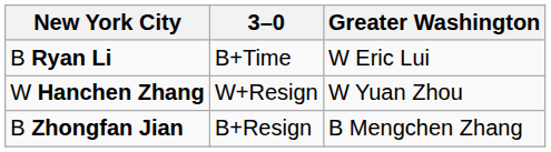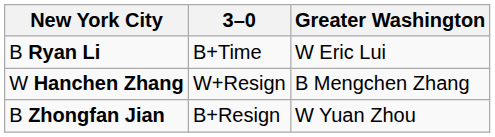W Hanchen Zhang | Greater Washington: W Yuan Zhou -> B Mengchen Zhang
B Zhongfan Jian | Greater Washington: B Mengchen Zhang -> W Yuan Zhou
